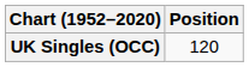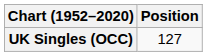UK Singles (OCC) | Position: 120 -> 127
